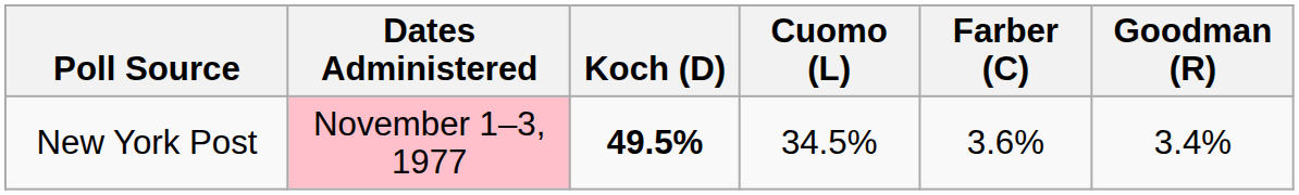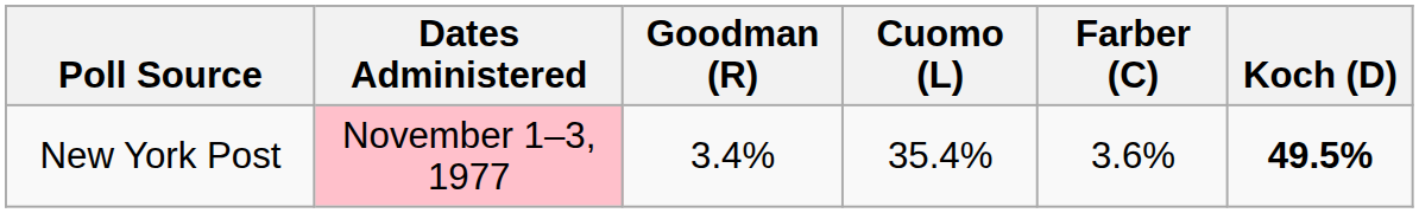columns swapped: Koch (D) <-> Goodman (R)
New York Post | Cuomo (L): 34.5% -> 35.4%
